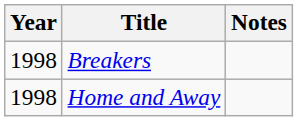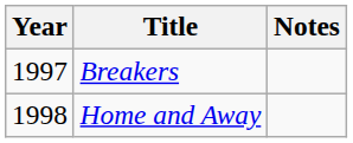Breakers | Year: 1998 -> 1997
